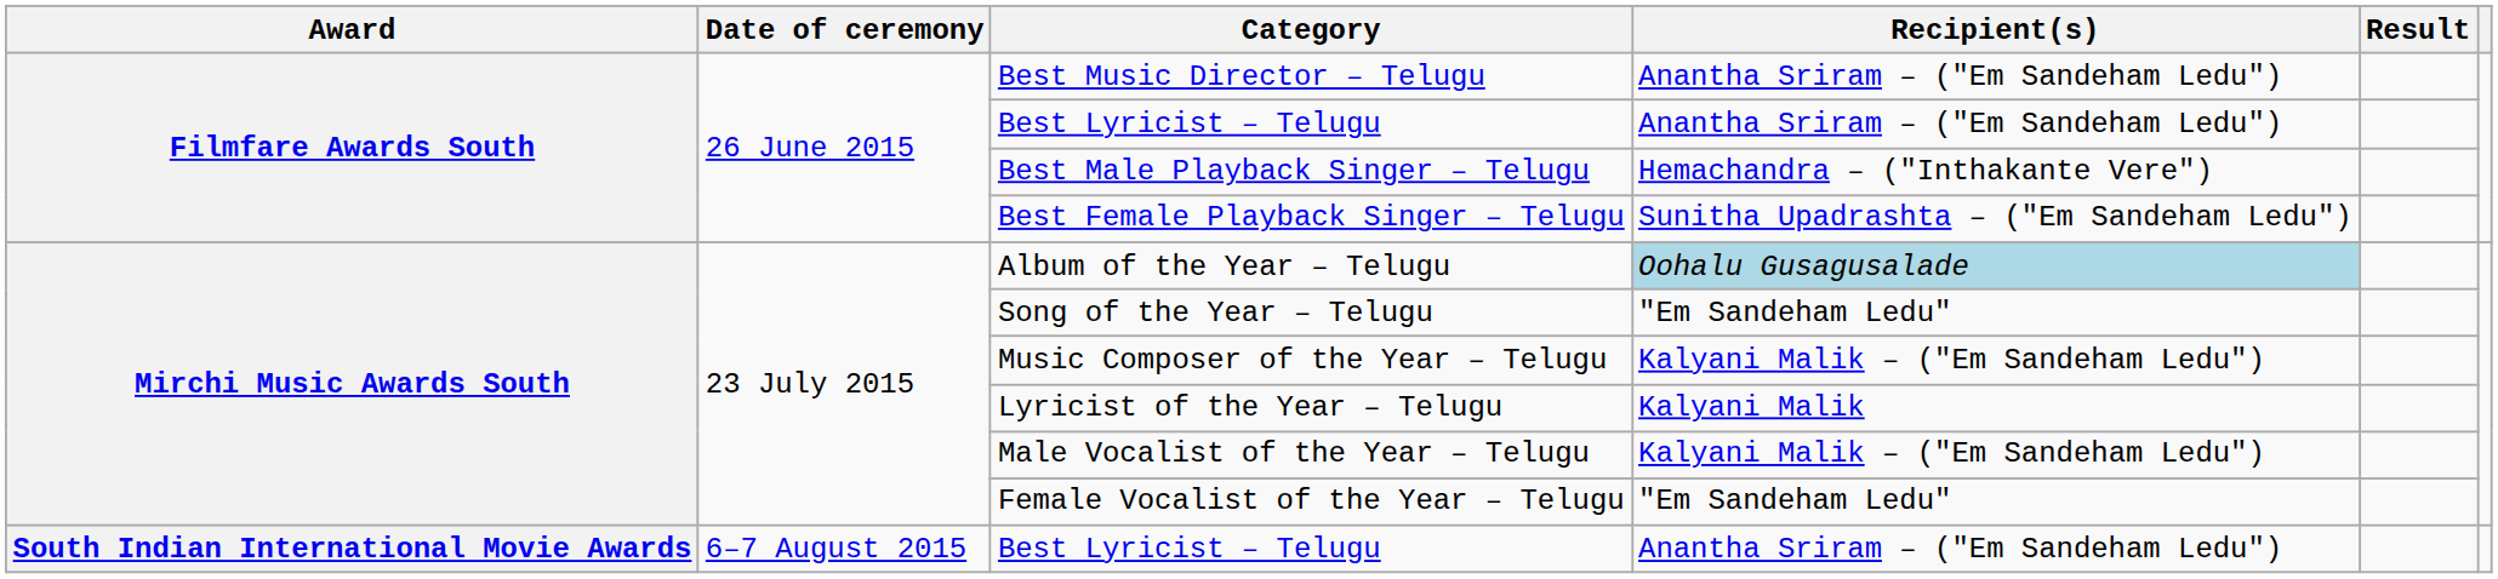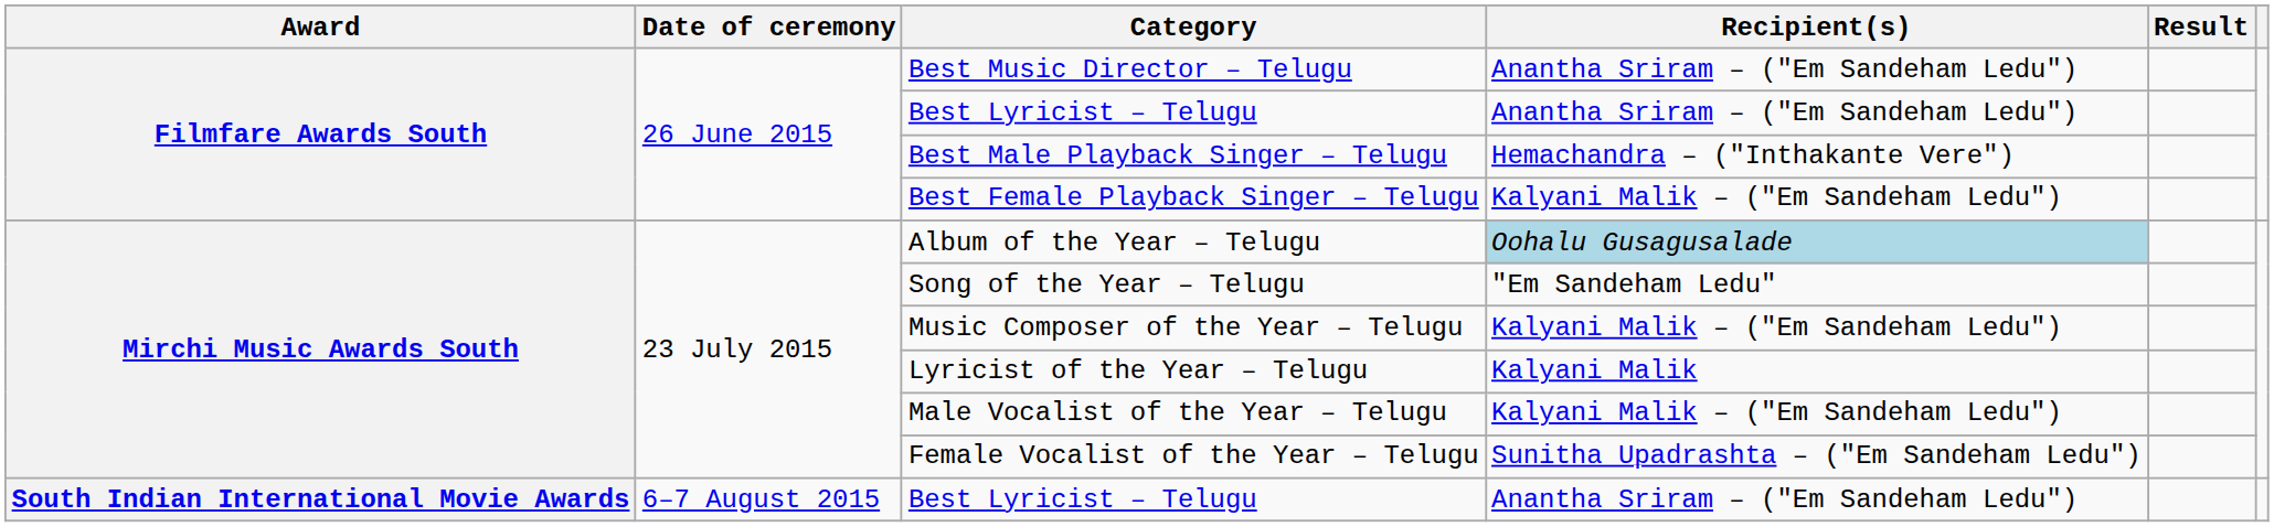Best Female Playback Singer – Telugu | Recipient(s): Sunitha Upadrashta – ("Em Sandeham Ledu") -> Kalyani Malik – ("Em Sandeham Ledu")
Female Vocalist of the Year – Telugu | Recipient(s): "Em Sandeham Ledu" -> Sunitha Upadrashta – ("Em Sandeham Ledu")
